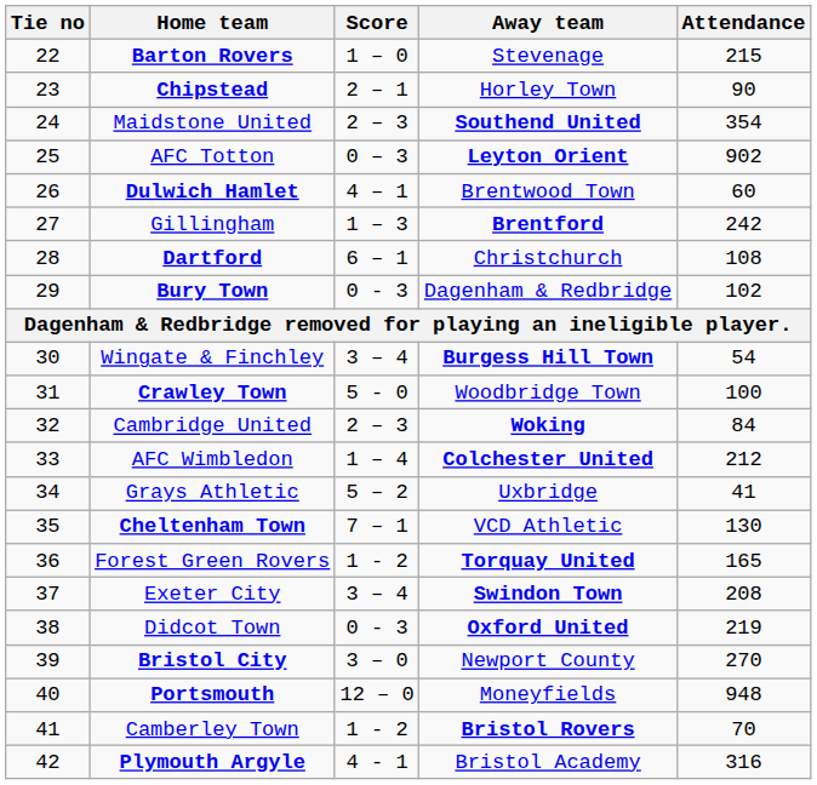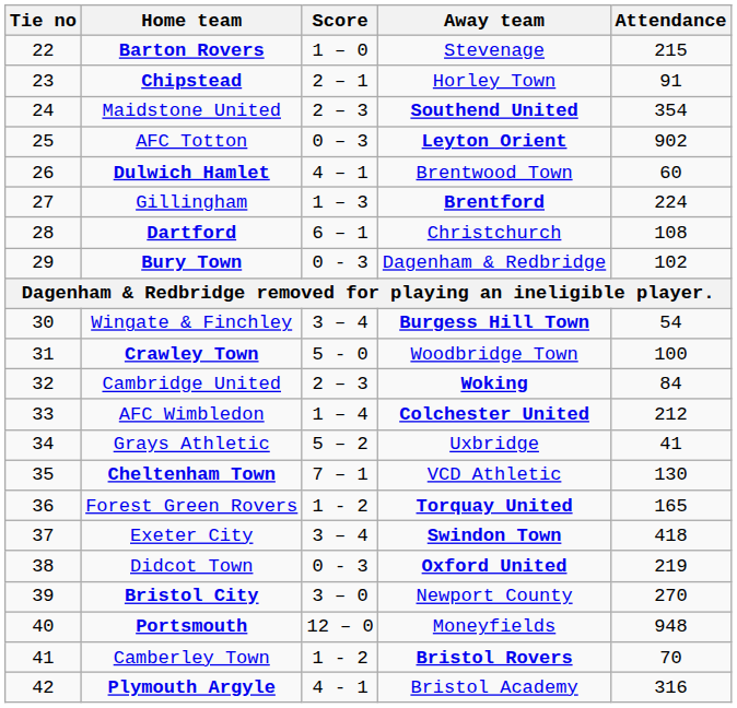Chipstead | Attendance: 90 -> 91
Gillingham | Attendance: 242 -> 224
Exeter City | Attendance: 208 -> 418
